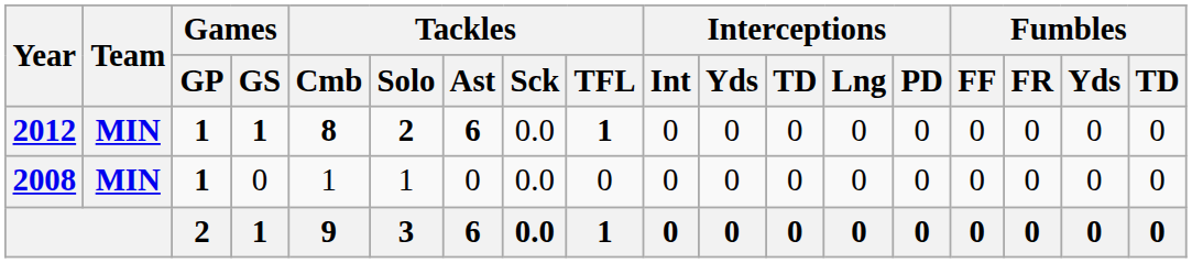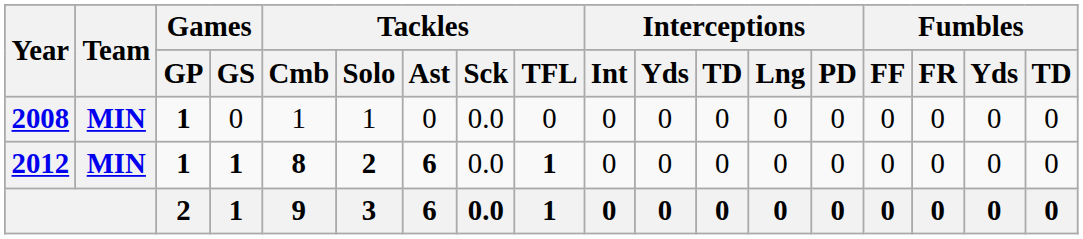rows swapped: 2008 <-> 2012
